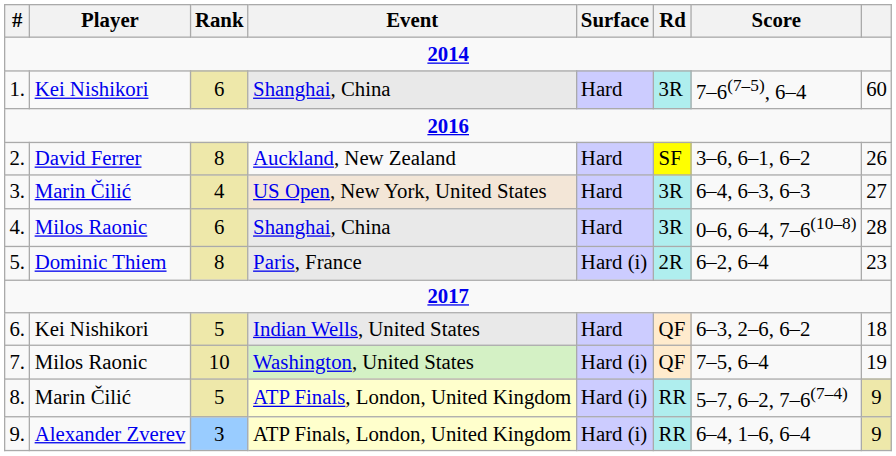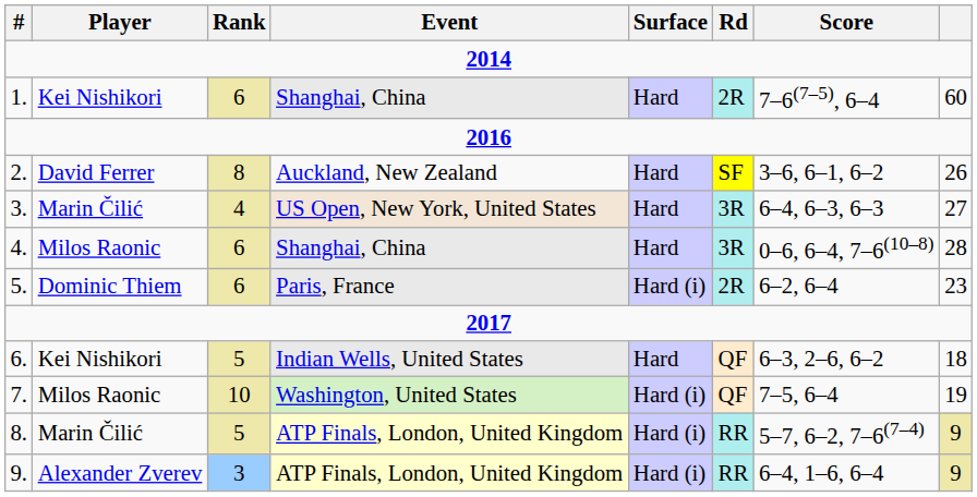1. | Rd: 3R -> 2R
5. | Rank: 8 -> 6
